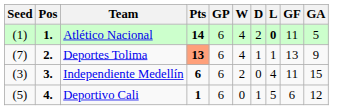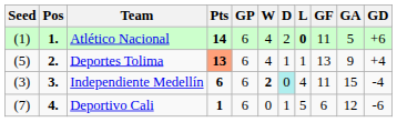+ column: GD | +6 | +4 | -4 | -6
Deportes Tolima | Seed: (7) -> (5)
Independiente Medellín | W: normal -> bold
Independiente Medellín | D: no background -> paleturquoise background
Deportivo Cali | Seed: (5) -> (7)
